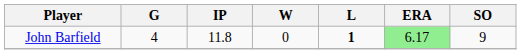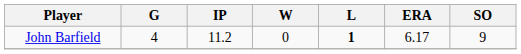John Barfield | IP: 11.8 -> 11.2
John Barfield | ERA: lightgreen background -> no background
